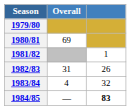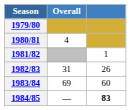1980/81 | Overall: 69 -> 4
1983/84 | Overall: 4 -> 69
1983/84 | column 3: 32 -> 60
